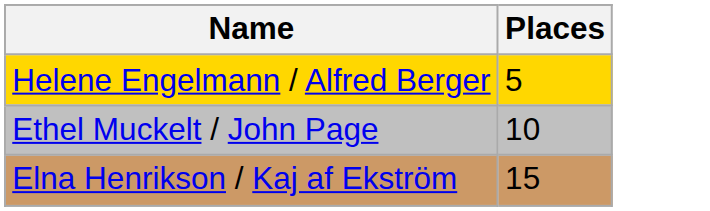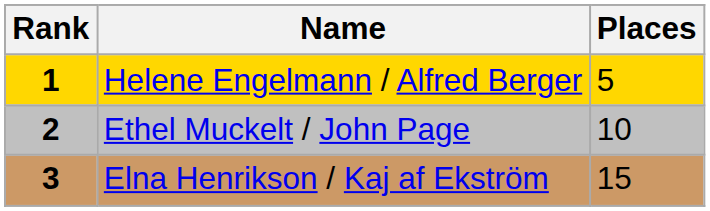+ column: Rank | 1 | 2 | 3
